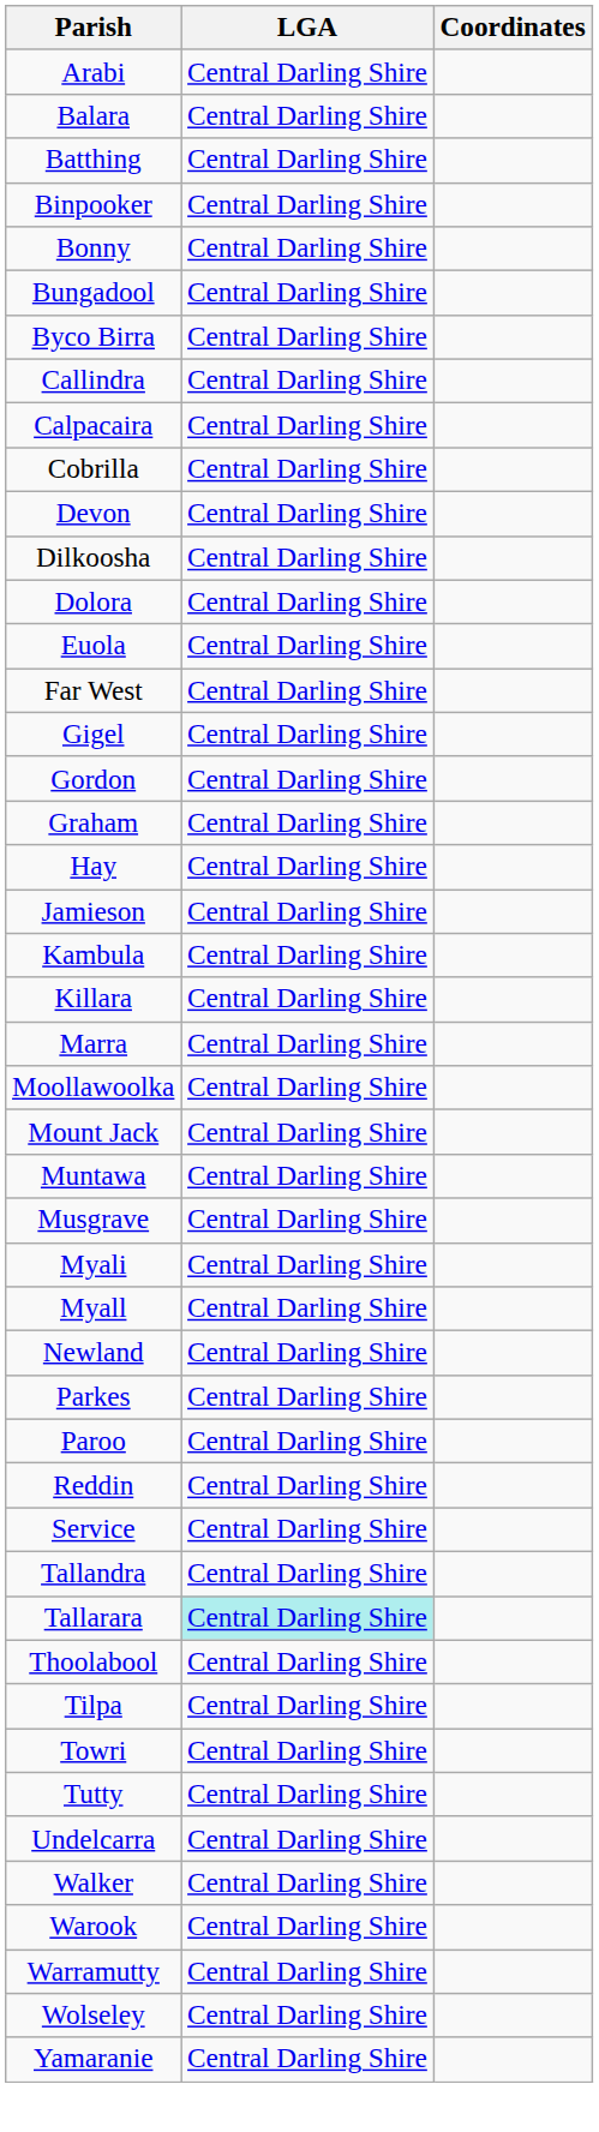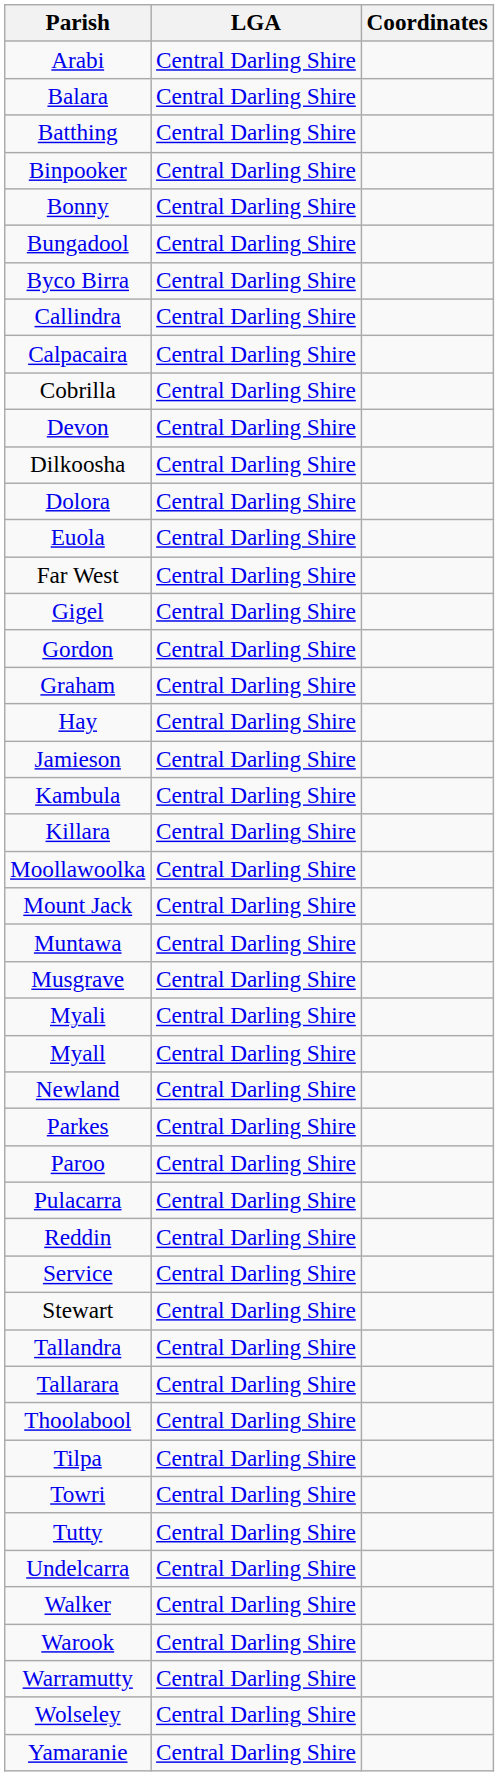- row: Marra | Central Darling Shire
+ row: Pulacarra | Central Darling Shire
+ row: Stewart | Central Darling Shire
Tallarara | LGA: paleturquoise background -> no background
